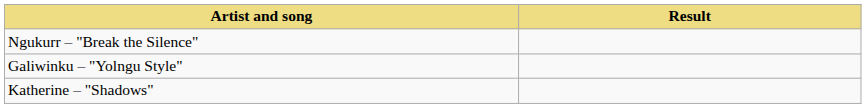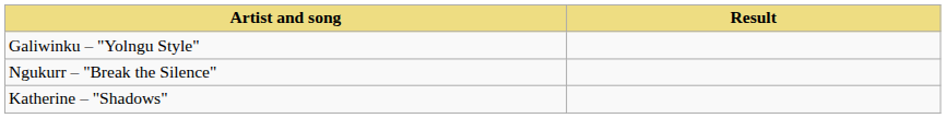rows swapped: Galiwinku – "Yolngu Style" <-> Ngukurr – "Break the Silence"
